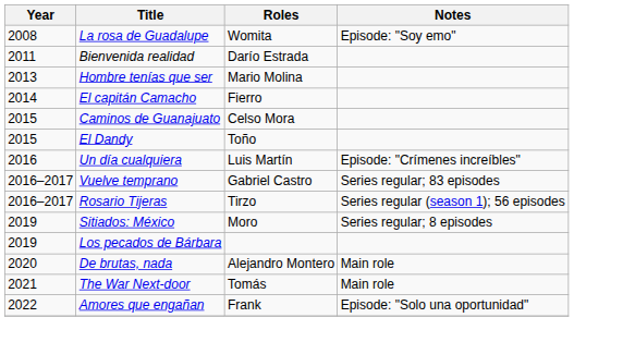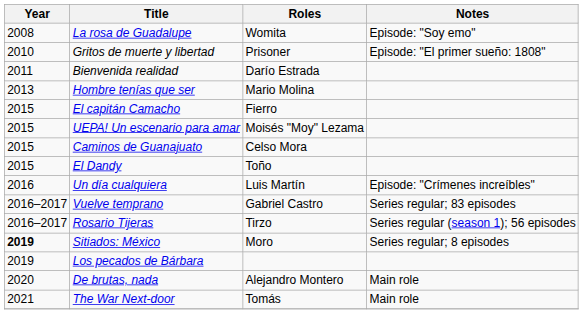+ row: 2010 | Gritos de muerte y libertad | Prisoner | Episode: "El primer sueño: 1808"
El capitán Camacho | Year: 2014 -> 2015
+ row: 2015 | UEPA! Un escenario para amar | Moisés "Moy" Lezama
Sitiados: México | Year: normal -> bold
- row: 2022 | Amores que engañan | Frank | Episode: "Solo una oportunidad"
